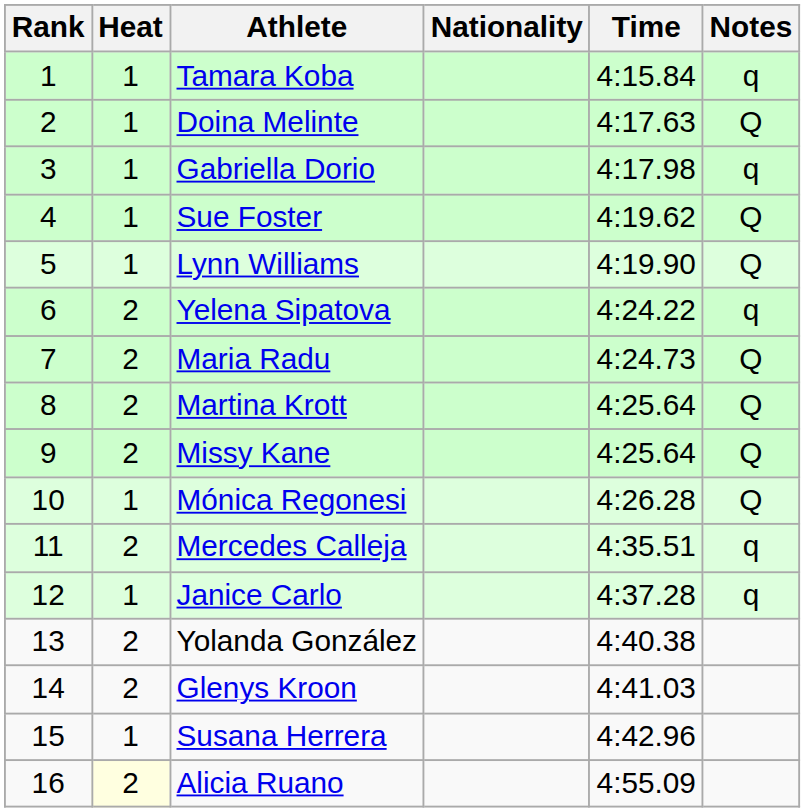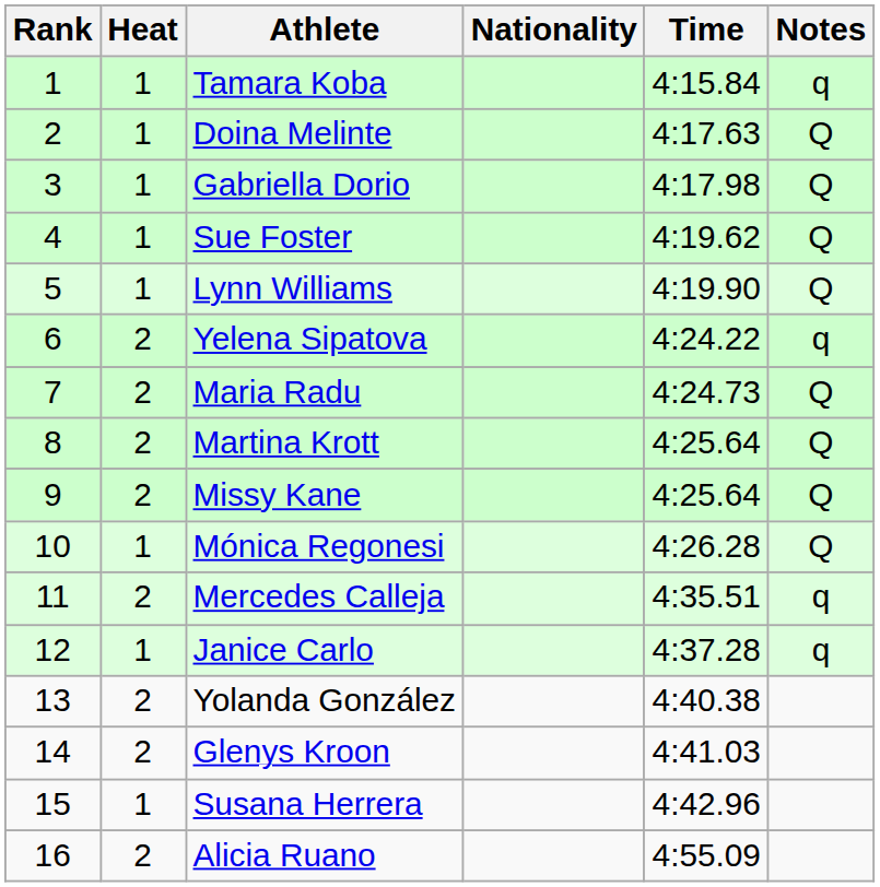Gabriella Dorio | Notes: q -> Q
Alicia Ruano | Heat: lightyellow background -> no background
